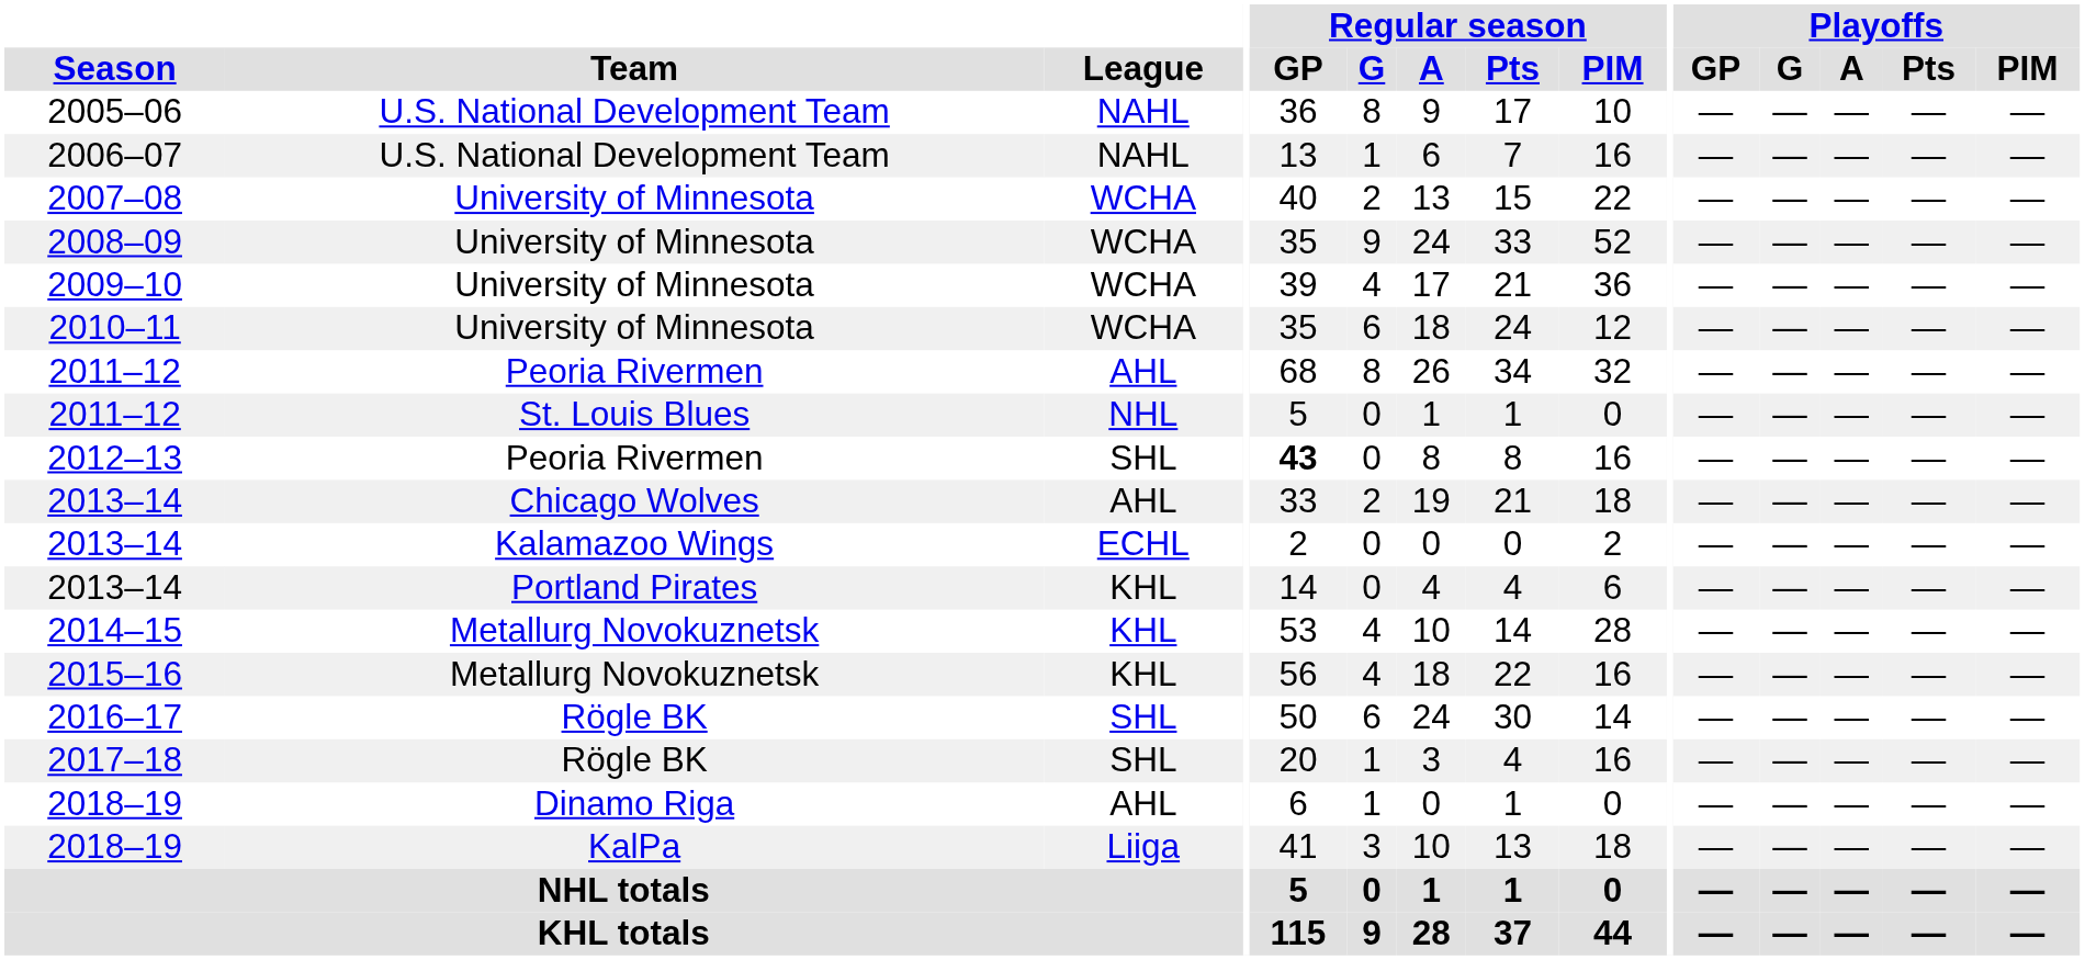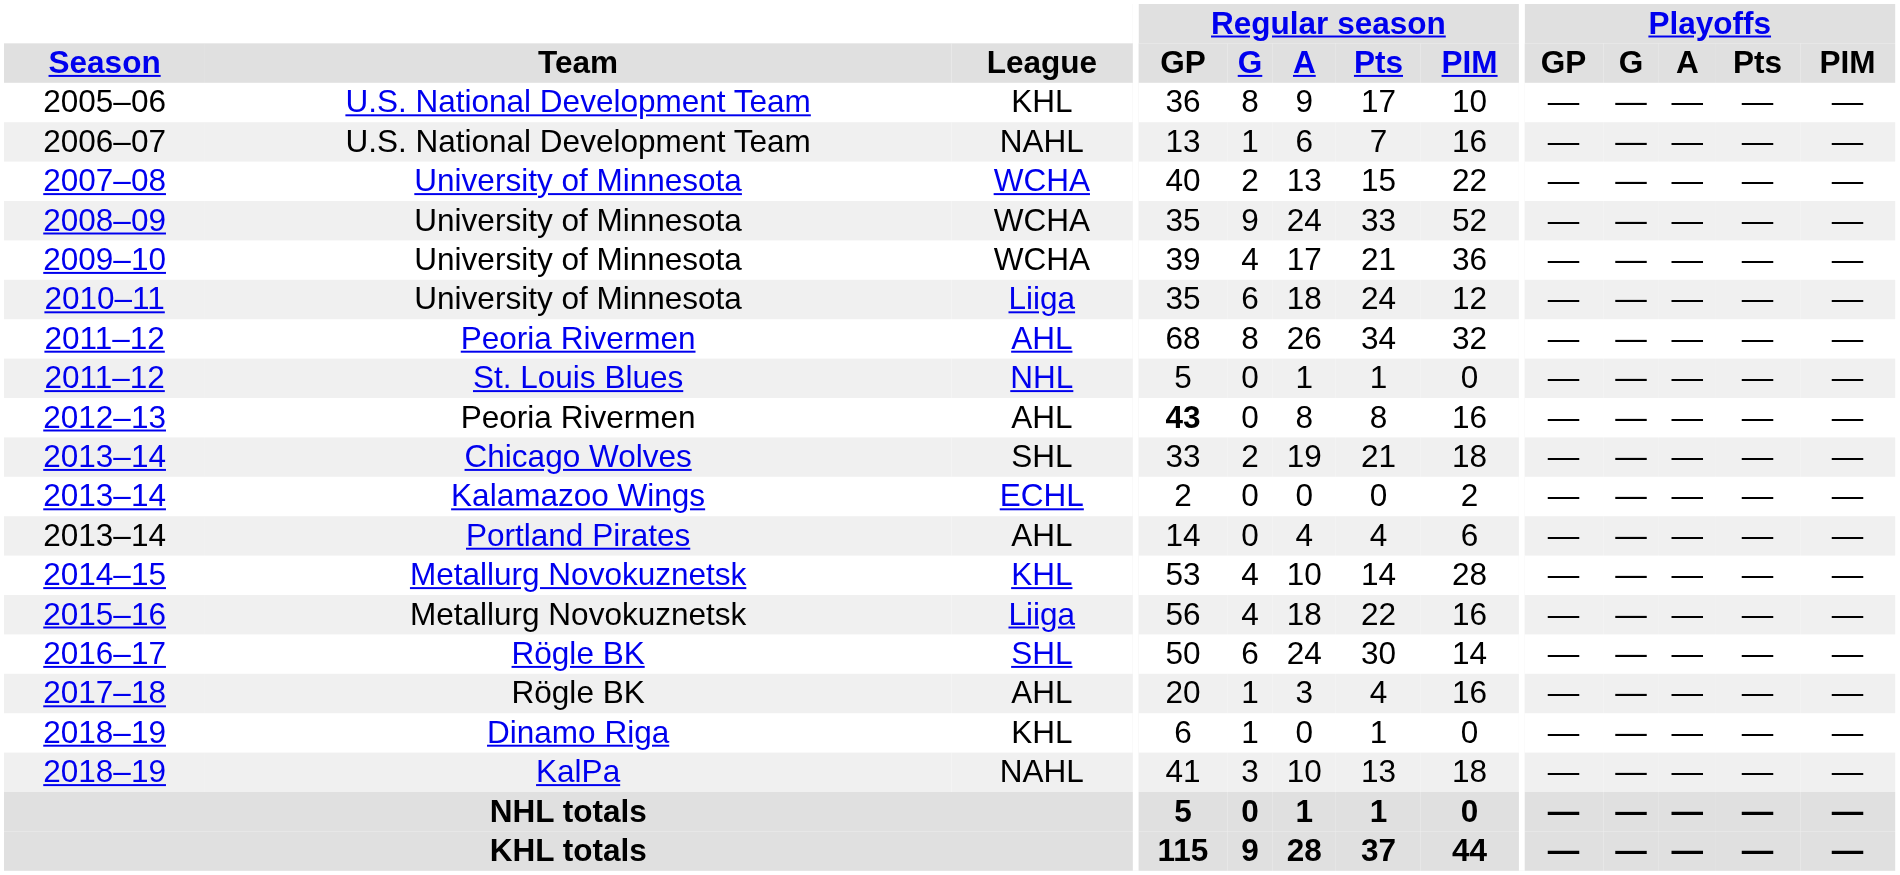2005–06 | League: NAHL -> KHL
2010–11 | League: WCHA -> Liiga
2012–13 | League: SHL -> AHL
2013–14 / Chicago Wolves | League: AHL -> SHL
2013–14 / Portland Pirates | League: KHL -> AHL
2015–16 | League: KHL -> Liiga
2017–18 | League: SHL -> AHL
2018–19 / Dinamo Riga | League: AHL -> KHL
2018–19 / KalPa | League: Liiga -> NAHL
